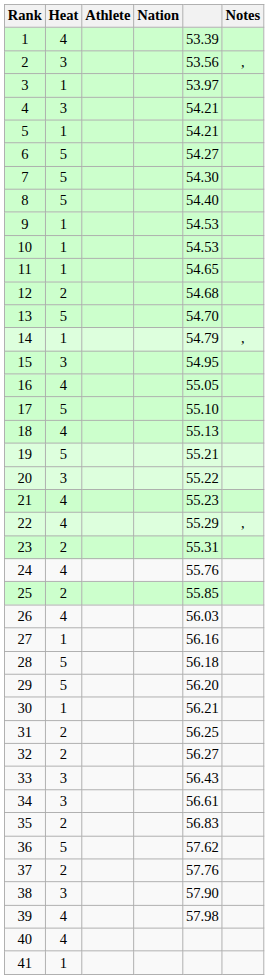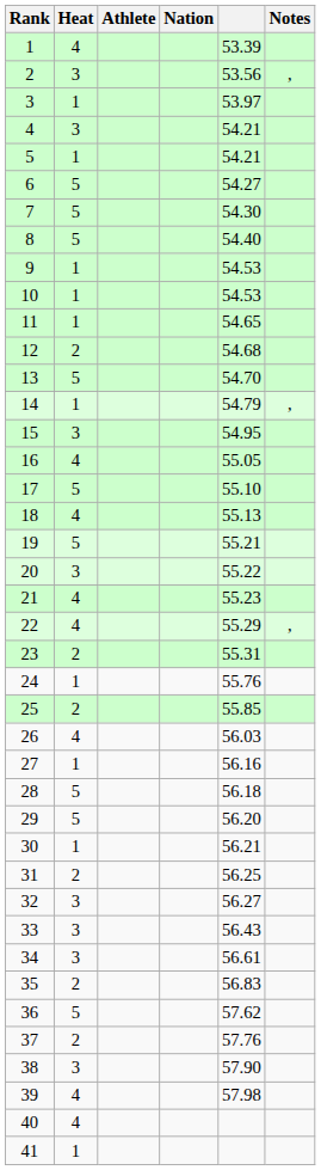24 | Heat: 4 -> 1
32 | Heat: 2 -> 3
